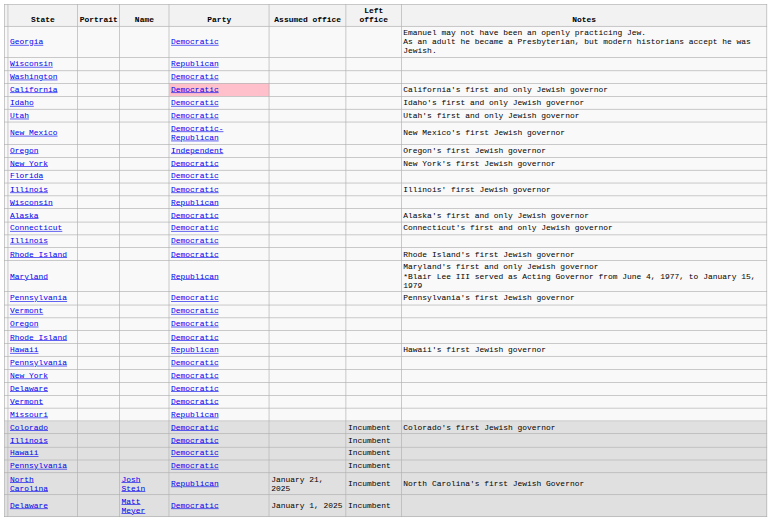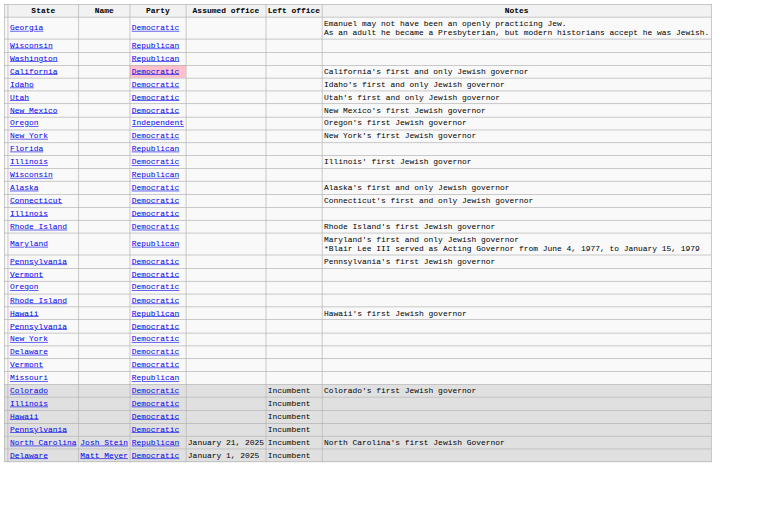- column: Portrait
Washington | Party: Democratic -> Republican
New Mexico | Party: Democratic-Republican -> Democratic
Florida | Party: Democratic -> Republican
